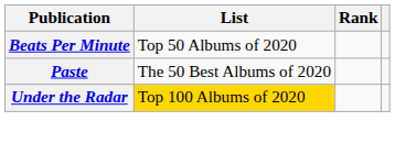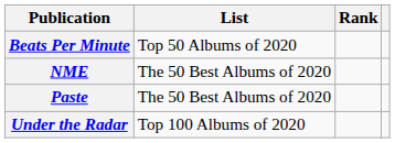+ row: NME | The 50 Best Albums of 2020
Under the Radar | List: gold background -> no background
